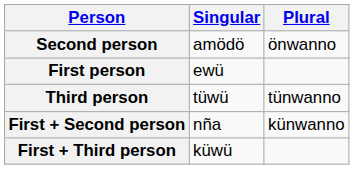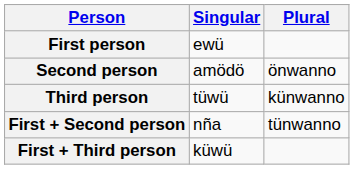rows swapped: First person <-> Second person
Third person | Plural: tünwanno -> künwanno
First + Second person | Plural: künwanno -> tünwanno
